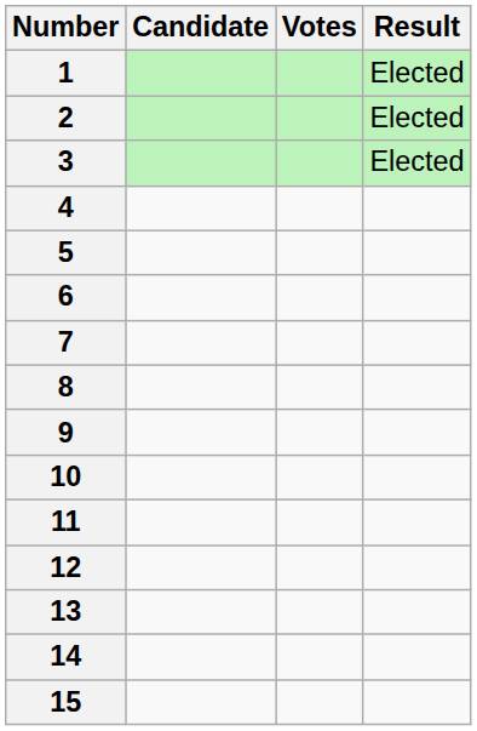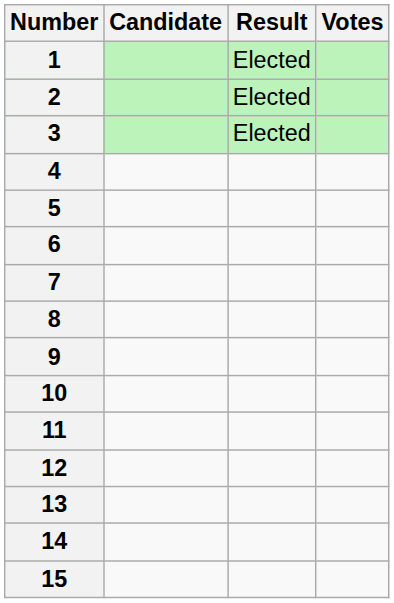columns swapped: Votes <-> Result
